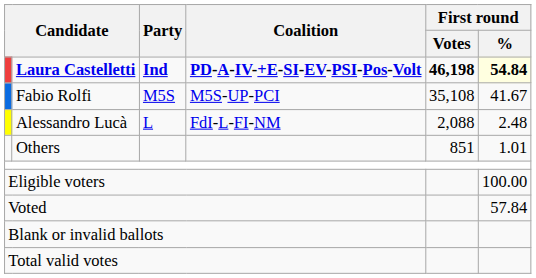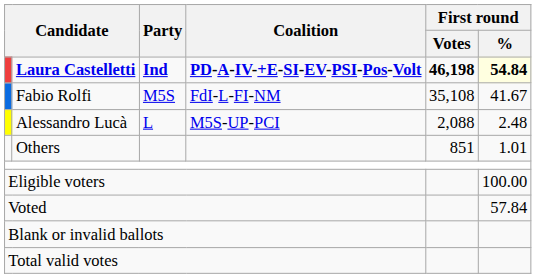Fabio Rolfi | Coalition: M5S-UP-PCI -> FdI-L-FI-NM
Alessandro Lucà | Coalition: FdI-L-FI-NM -> M5S-UP-PCI
